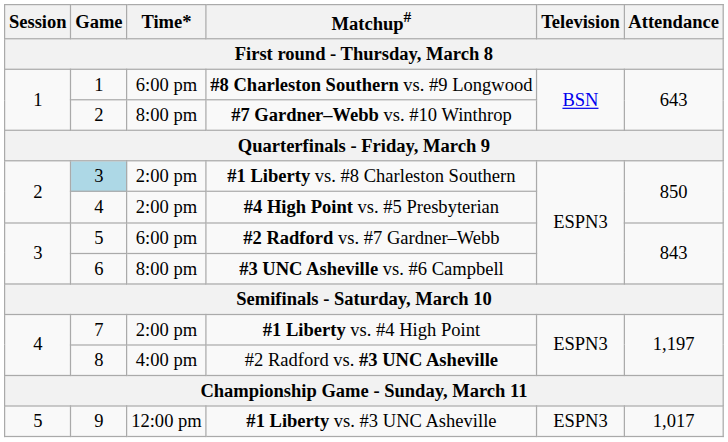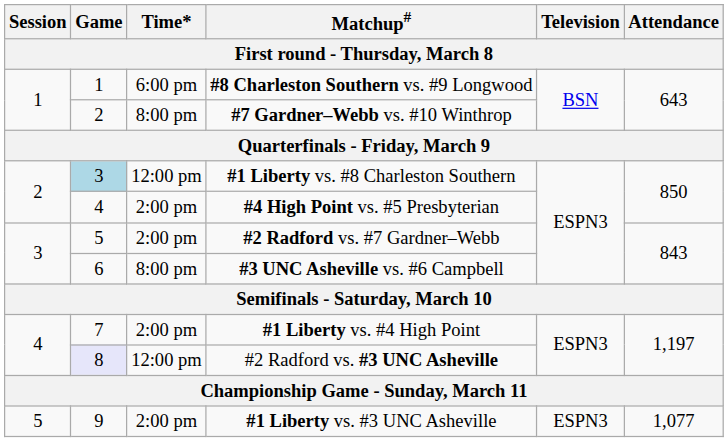#1 Liberty vs. #8 Charleston Southern | Time*: 2:00 pm -> 12:00 pm
#2 Radford vs. #7 Gardner–Webb | Time*: 6:00 pm -> 2:00 pm
#2 Radford vs. #3 UNC Asheville | Game: no background -> lavender background
#2 Radford vs. #3 UNC Asheville | Time*: 4:00 pm -> 12:00 pm
#1 Liberty vs. #3 UNC Asheville | Time*: 12:00 pm -> 2:00 pm
#1 Liberty vs. #3 UNC Asheville | Attendance: 1,017 -> 1,077
